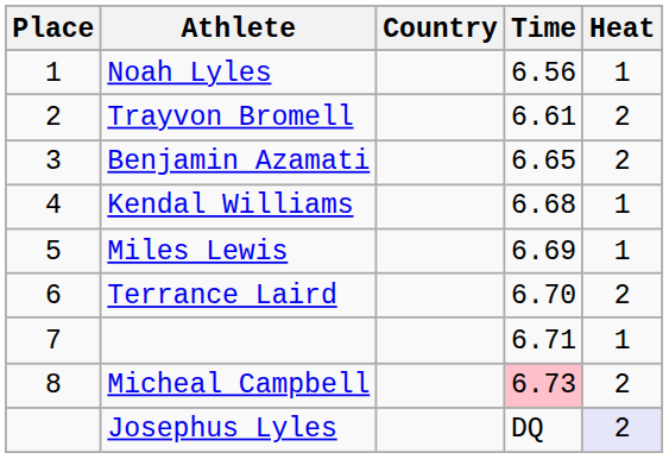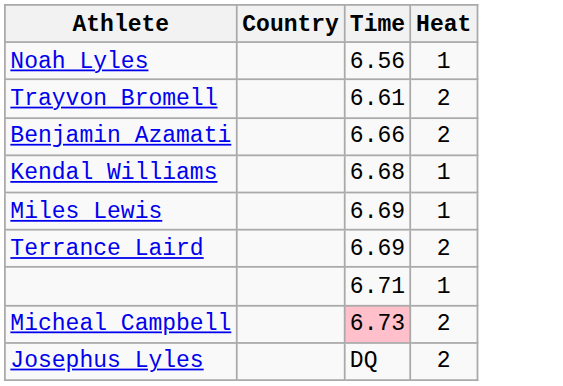- column: Place | 1 | 2 | 3 | 4 | 5 | 6 | 7 | 8
Benjamin Azamati | Time: 6.65 -> 6.66
Terrance Laird | Time: 6.70 -> 6.69
Josephus Lyles | Heat: lavender background -> no background
